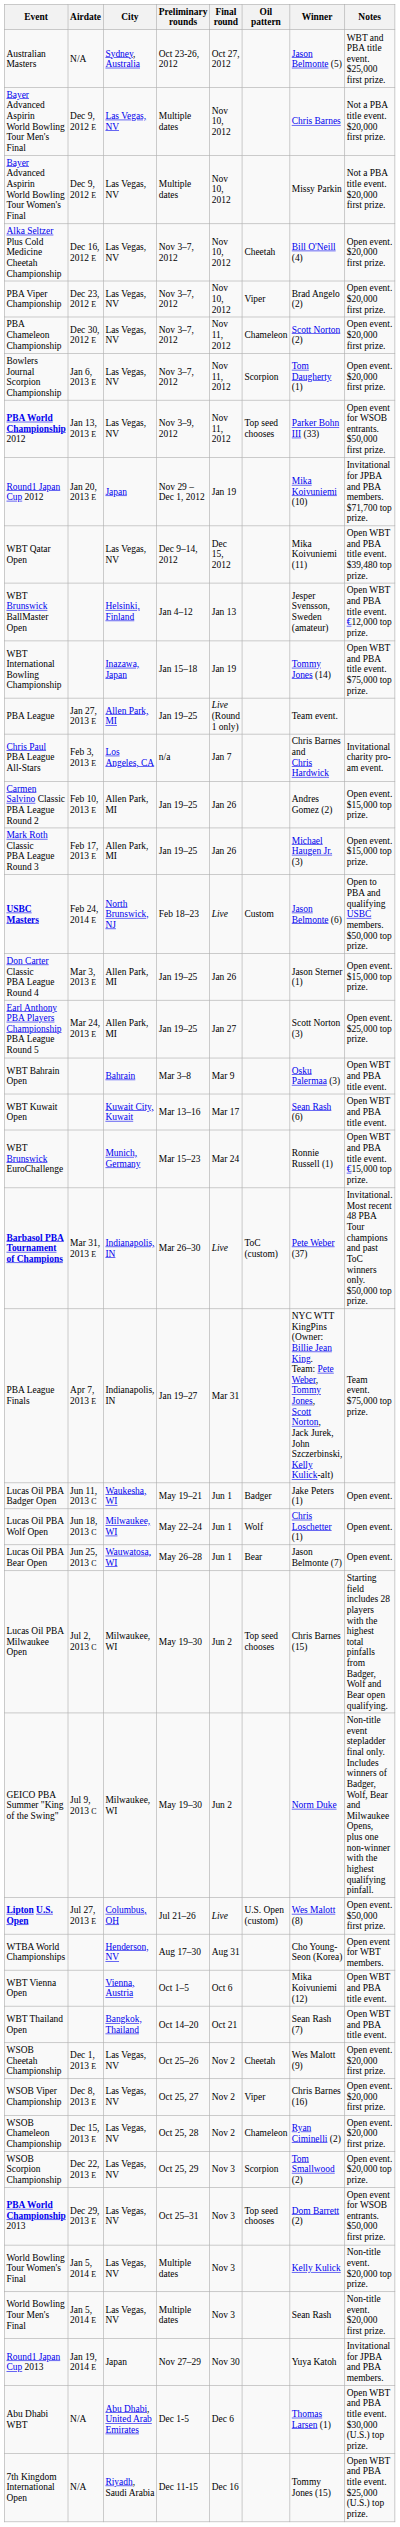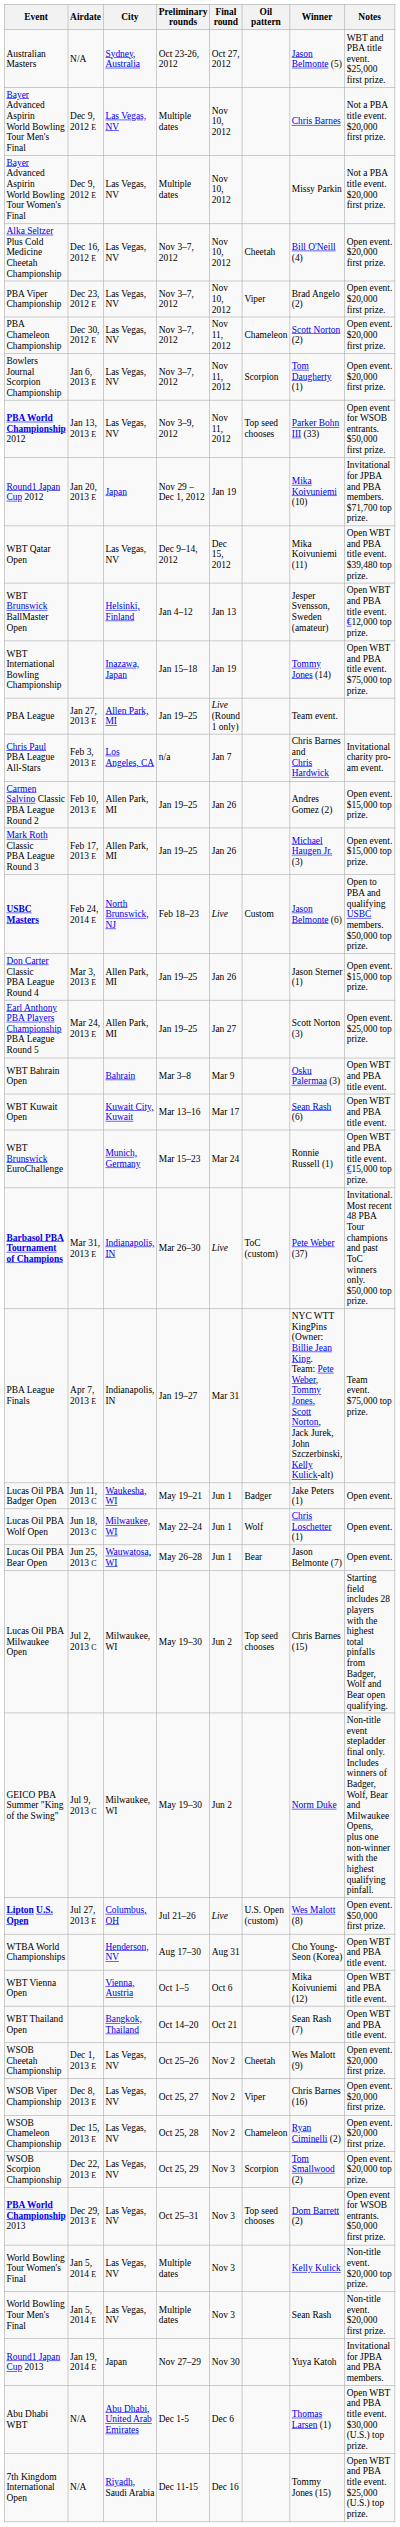WTBA World Championships | Notes: Open event for WBT members. -> Open WBT and PBA title event.
